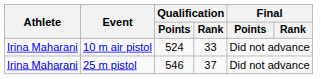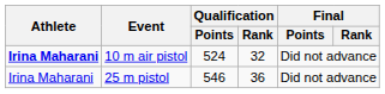10 m air pistol | Athlete: normal -> bold
10 m air pistol | Qualification / Rank: 33 -> 32
25 m pistol | Qualification / Rank: 37 -> 36
